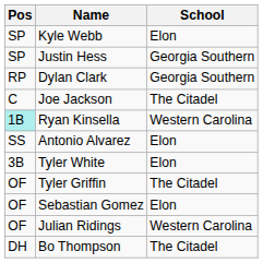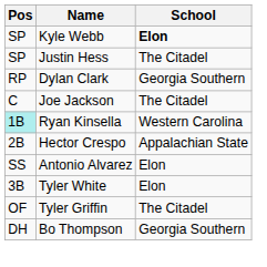Kyle Webb | School: normal -> bold
Justin Hess | School: Georgia Southern -> The Citadel
+ row: 2B | Hector Crespo | Appalachian State
- row: OF | Sebastian Gomez | Elon
- row: OF | Julian Ridings | Western Carolina
Bo Thompson | School: The Citadel -> Georgia Southern
